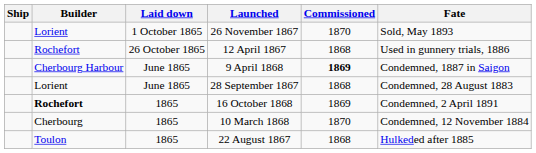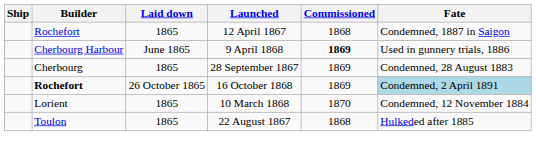- row: Lorient | 1 October 1865 | 26 November 1867 | 1870 | Sold, May 1893
12 April 1867 | Laid down: 26 October 1865 -> 1865
12 April 1867 | Fate: Used in gunnery trials, 1886 -> Condemned, 1887 in Saigon
9 April 1868 | Fate: Condemned, 1887 in Saigon -> Used in gunnery trials, 1886
28 September 1867 | Builder: Lorient -> Cherbourg
28 September 1867 | Laid down: June 1865 -> 1865
28 September 1867 | Commissioned: 1868 -> 1869
16 October 1868 | Laid down: 1865 -> 26 October 1865
16 October 1868 | Fate: no background -> lightblue background
10 March 1868 | Builder: Cherbourg -> Lorient
